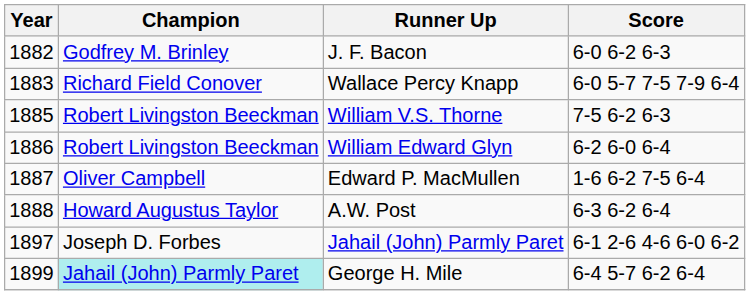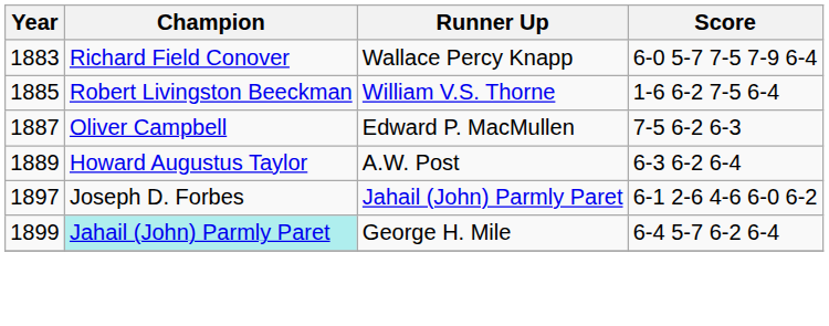- row: 1882 | Godfrey M. Brinley | J. F. Bacon | 6-0 6-2 6-3
William V.S. Thorne | Score: 7-5 6-2 6-3 -> 1-6 6-2 7-5 6-4
- row: 1886 | Robert Livingston Beeckman | William Edward Glyn | 6-2 6-0 6-4
Edward P. MacMullen | Score: 1-6 6-2 7-5 6-4 -> 7-5 6-2 6-3
A.W. Post | Year: 1888 -> 1889
